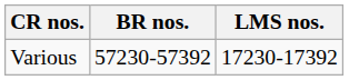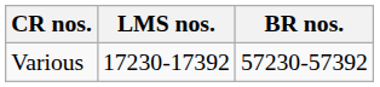columns swapped: LMS nos. <-> BR nos.
